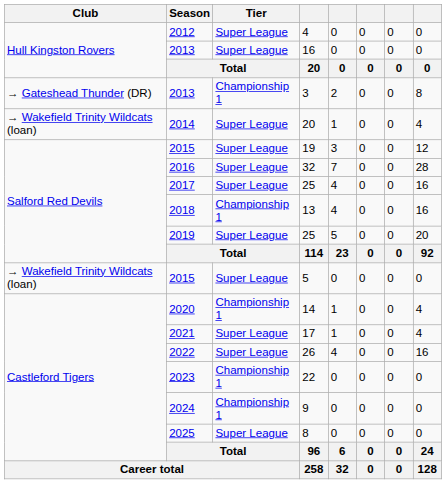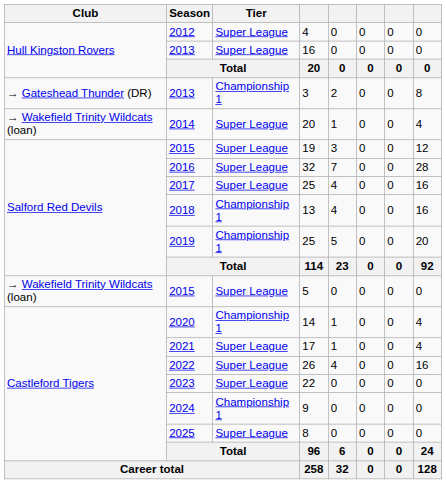2019 / 25 | Tier: Super League -> Championship 1
22 | Tier: Championship 1 -> Super League
